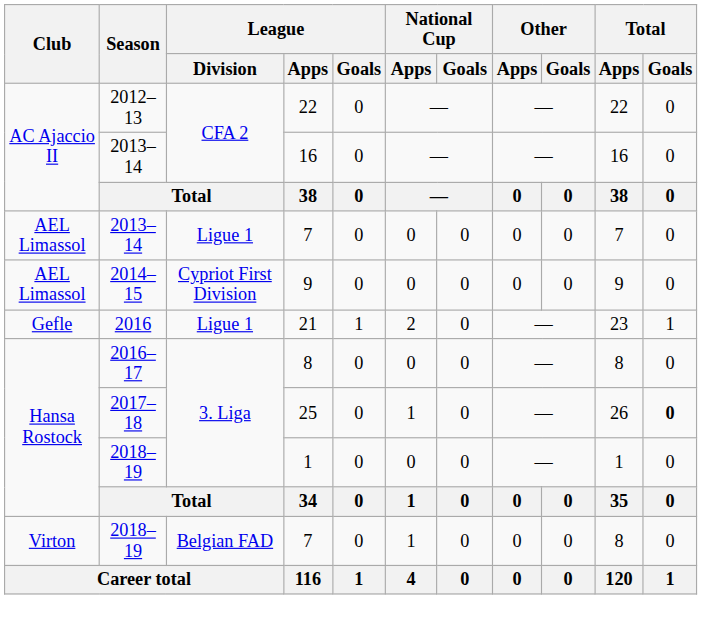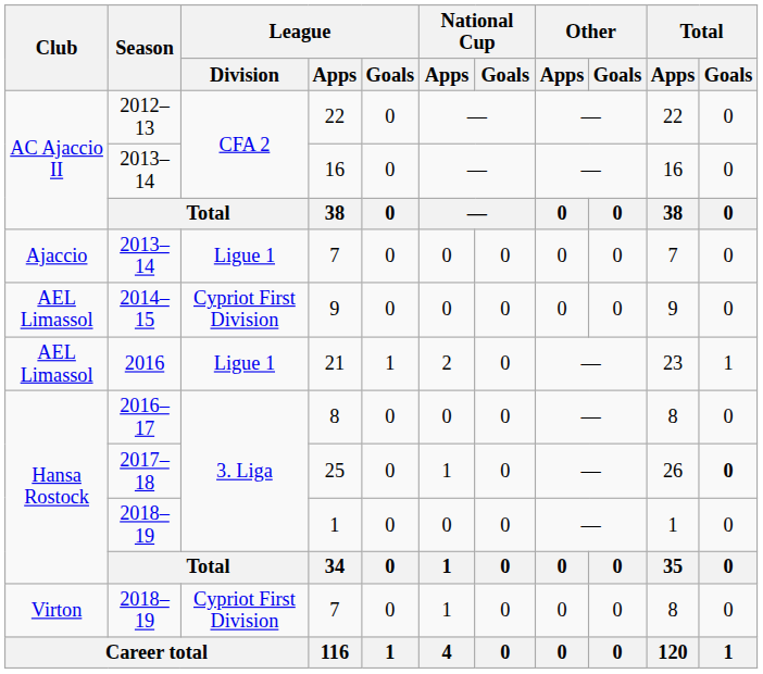2013–14 / 7 | Club: AEL Limassol -> Ajaccio
21 | Club: Gefle -> AEL Limassol
2018–19 / 7 | League / Division: Belgian FAD -> Cypriot First Division
